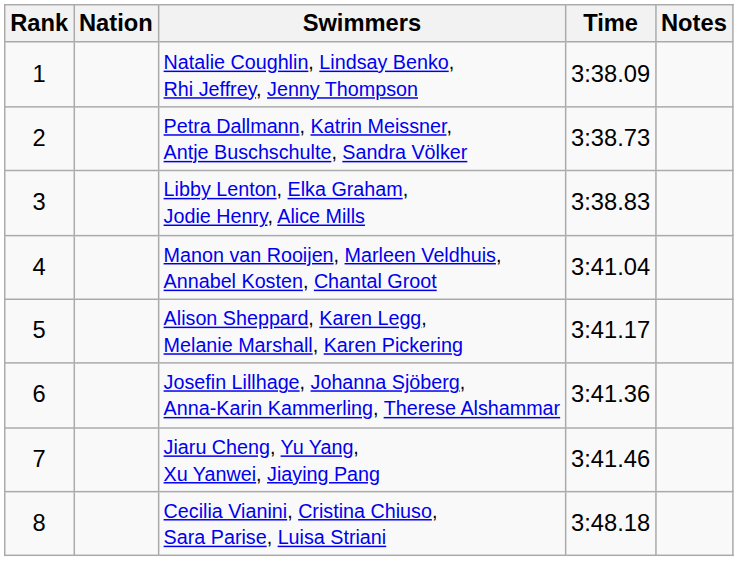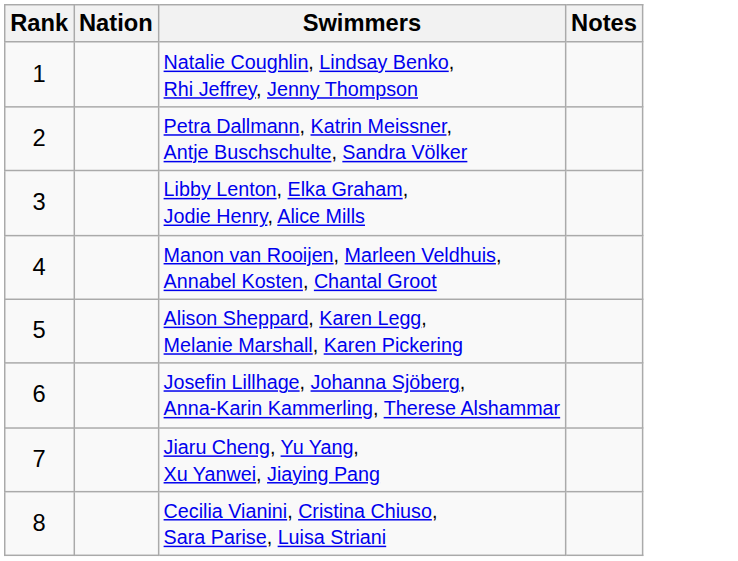- column: Time | 3:38.09 | 3:38.73 | 3:38.83 | 3:41.04 | 3:41.17 | 3:41.36 | 3:41.46 | 3:48.18
